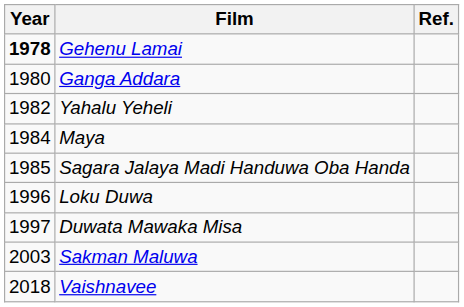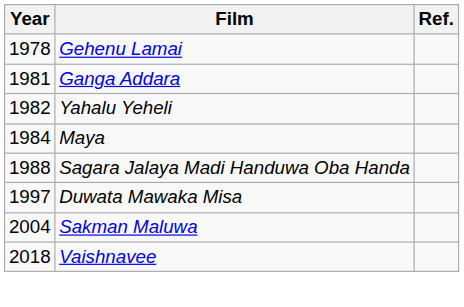Gehenu Lamai | Year: bold -> normal
Ganga Addara | Year: 1980 -> 1981
Sagara Jalaya Madi Handuwa Oba Handa | Year: 1985 -> 1988
- row: 1996 | Loku Duwa
Sakman Maluwa | Year: 2003 -> 2004
